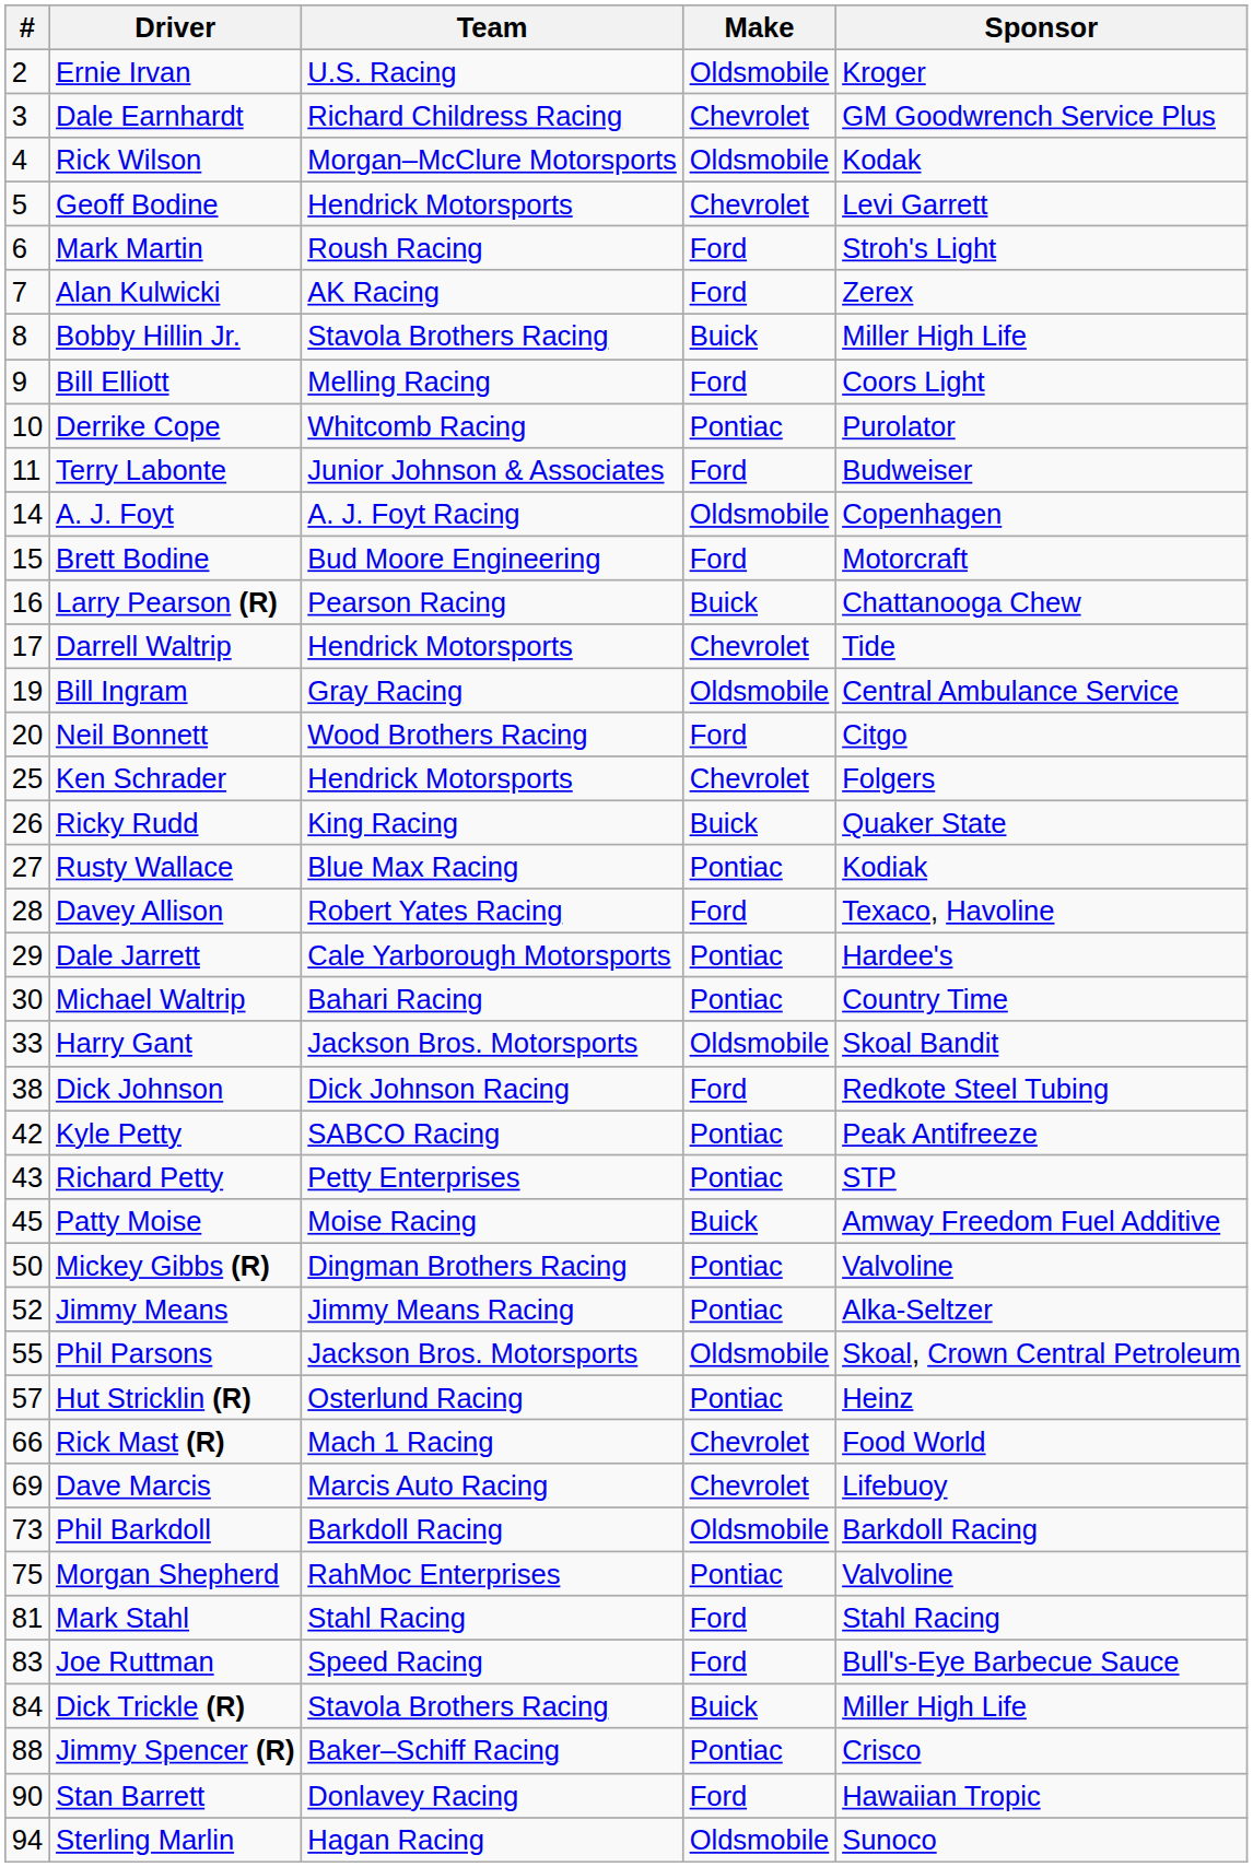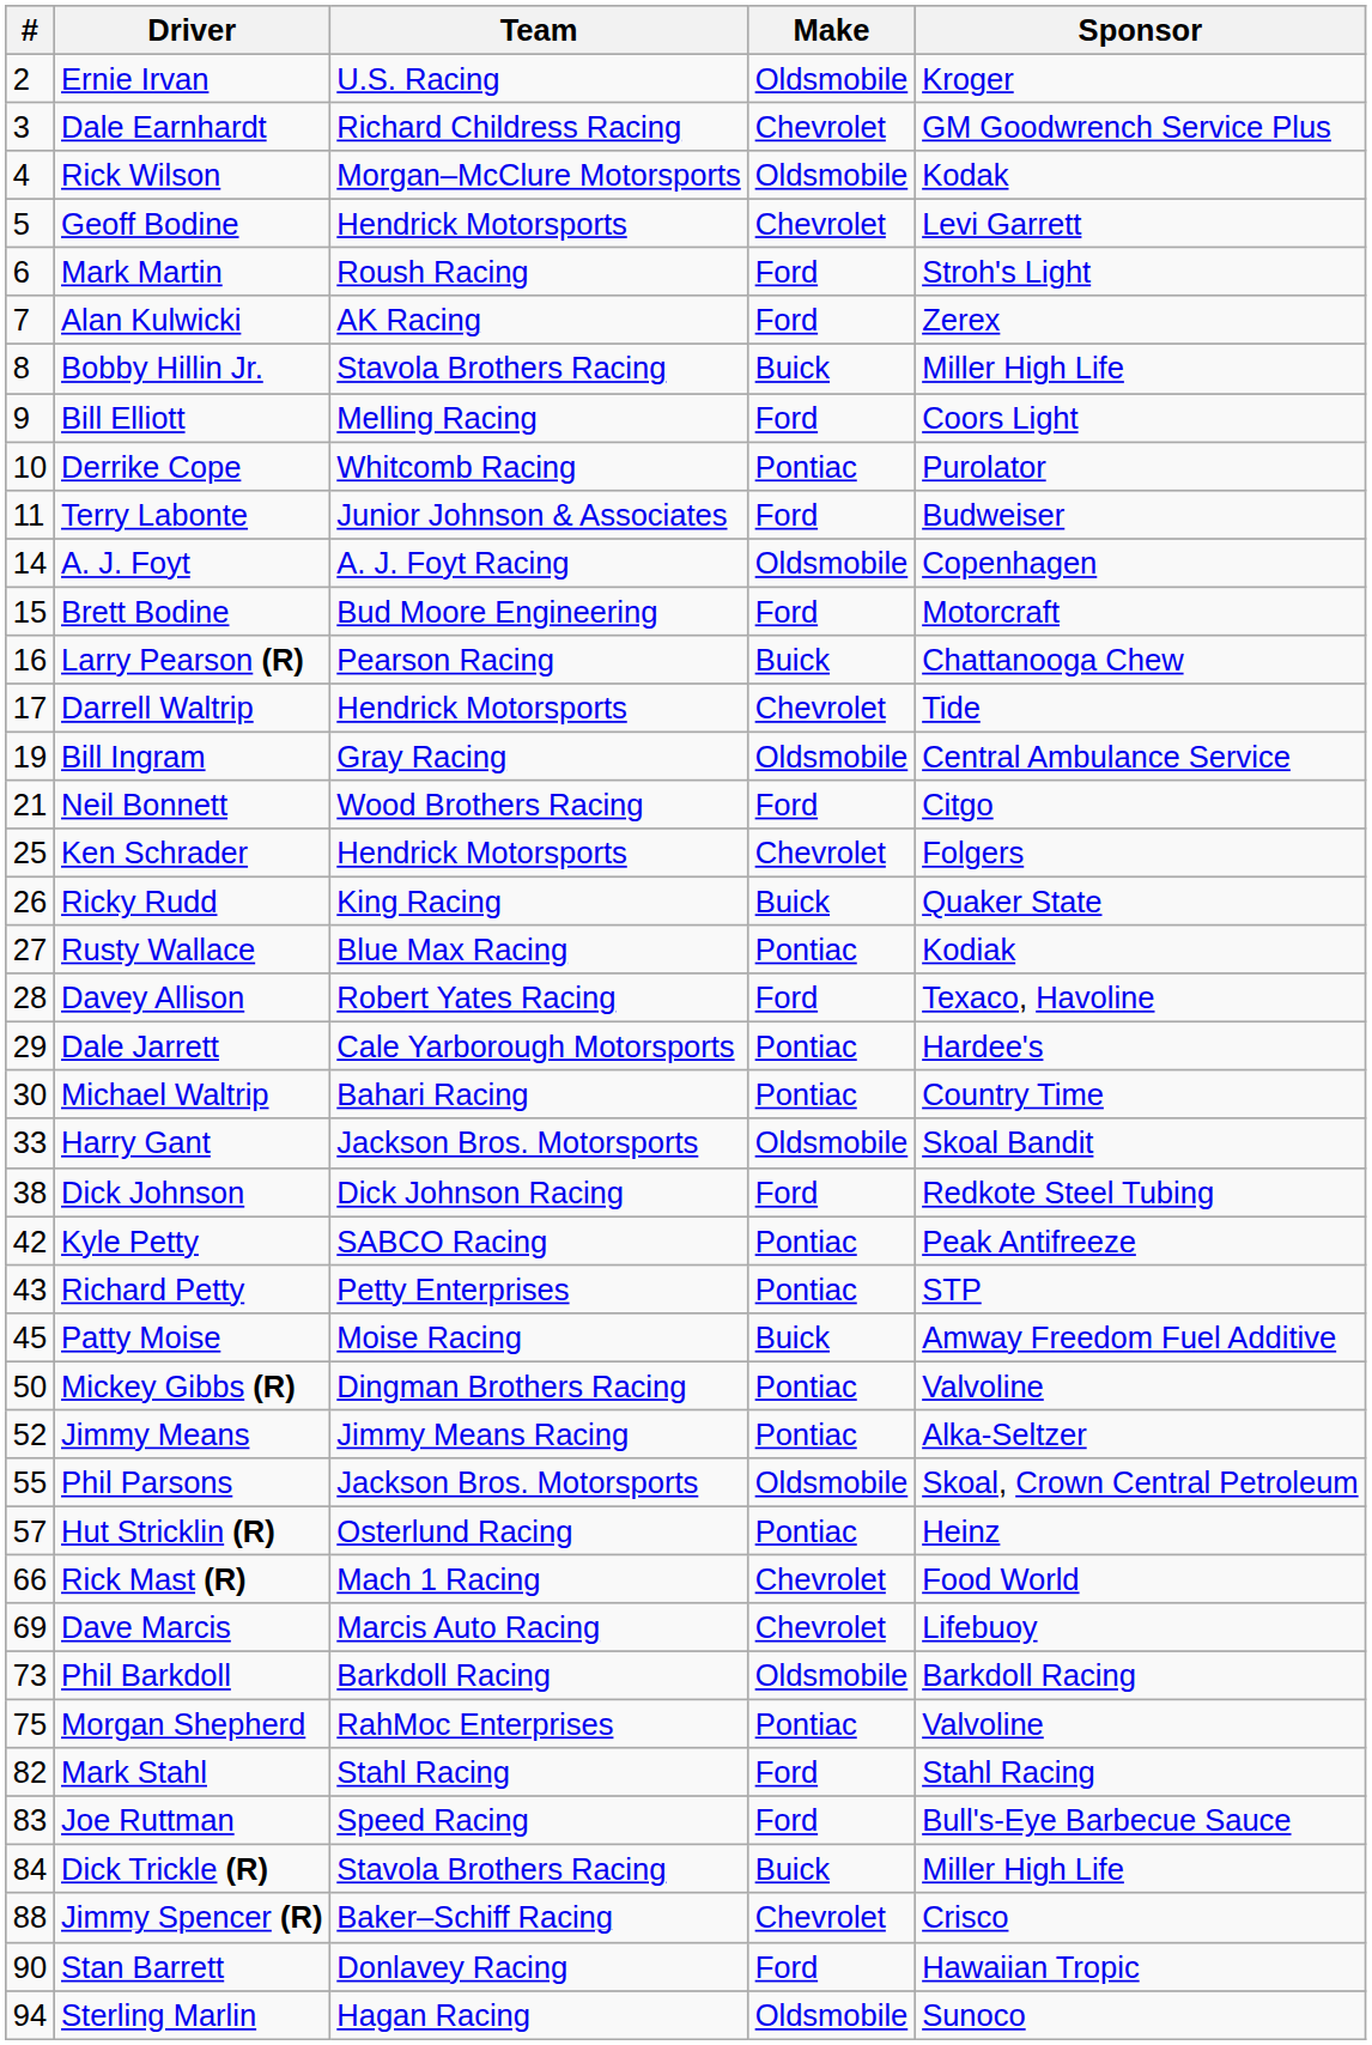Neil Bonnett | #: 20 -> 21
Mark Stahl | #: 81 -> 82
Jimmy Spencer (R) | Make: Pontiac -> Chevrolet
